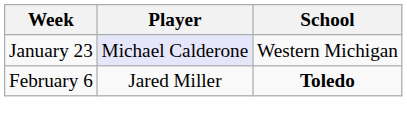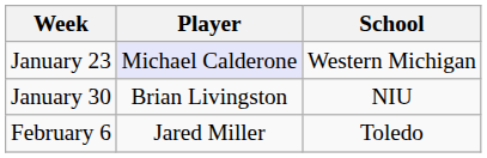+ row: January 30 | Brian Livingston | NIU
February 6 | School: bold -> normal
